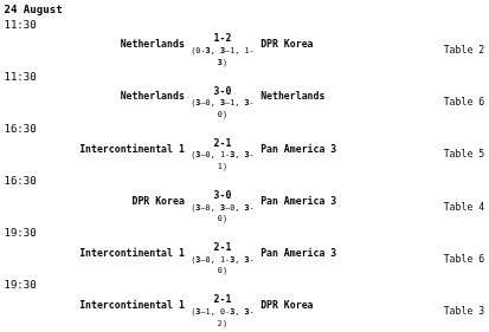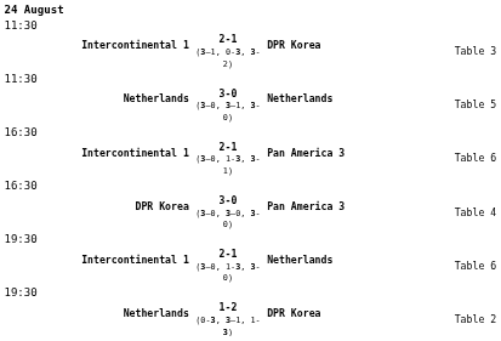rows swapped: Intercontinental 1 / 2-1 (3–1, 0-3, 3-2) <-> Netherlands / 1-2 (0-3, 3–1, 1-3)
Netherlands / 3-0 (3–0, 3–1, 3-0) | column 4: Table 6 -> Table 5
Intercontinental 1 / 2-1 (3–0, 1-3, 3-1) | column 4: Table 5 -> Table 6
Intercontinental 1 / 2-1 (3–0, 1-3, 3-0) | column 3: Pan America 3 -> Netherlands
